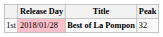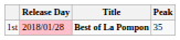1st | Peak: 32 -> 35
